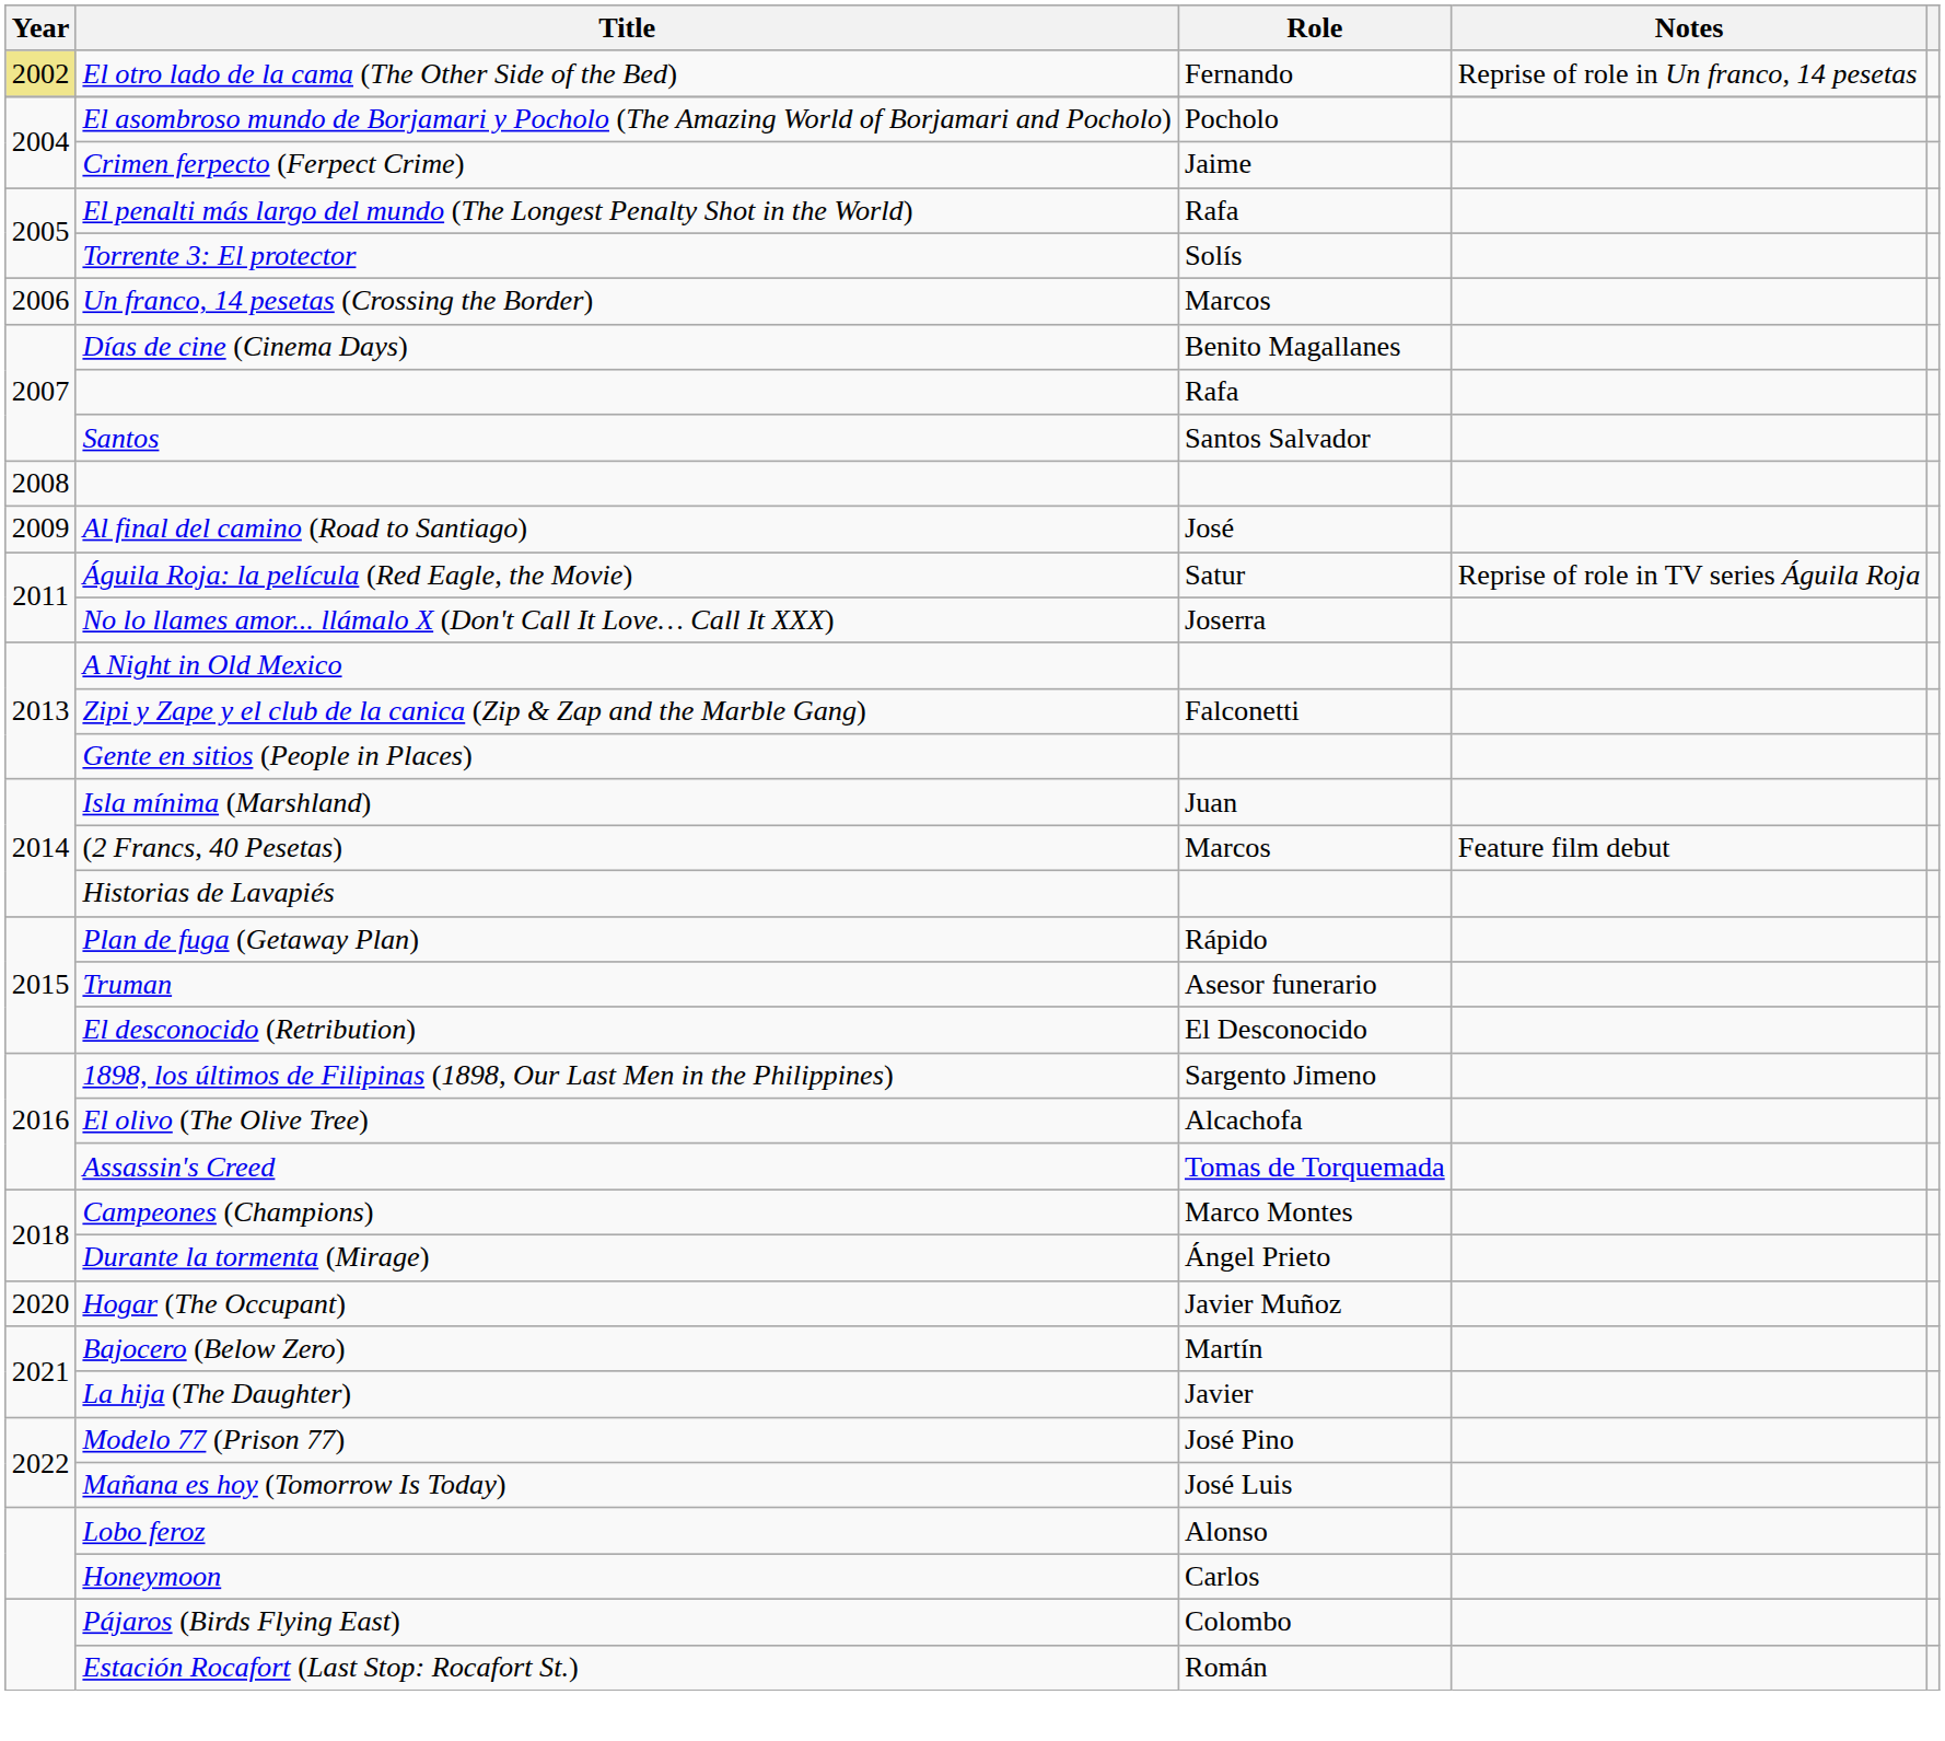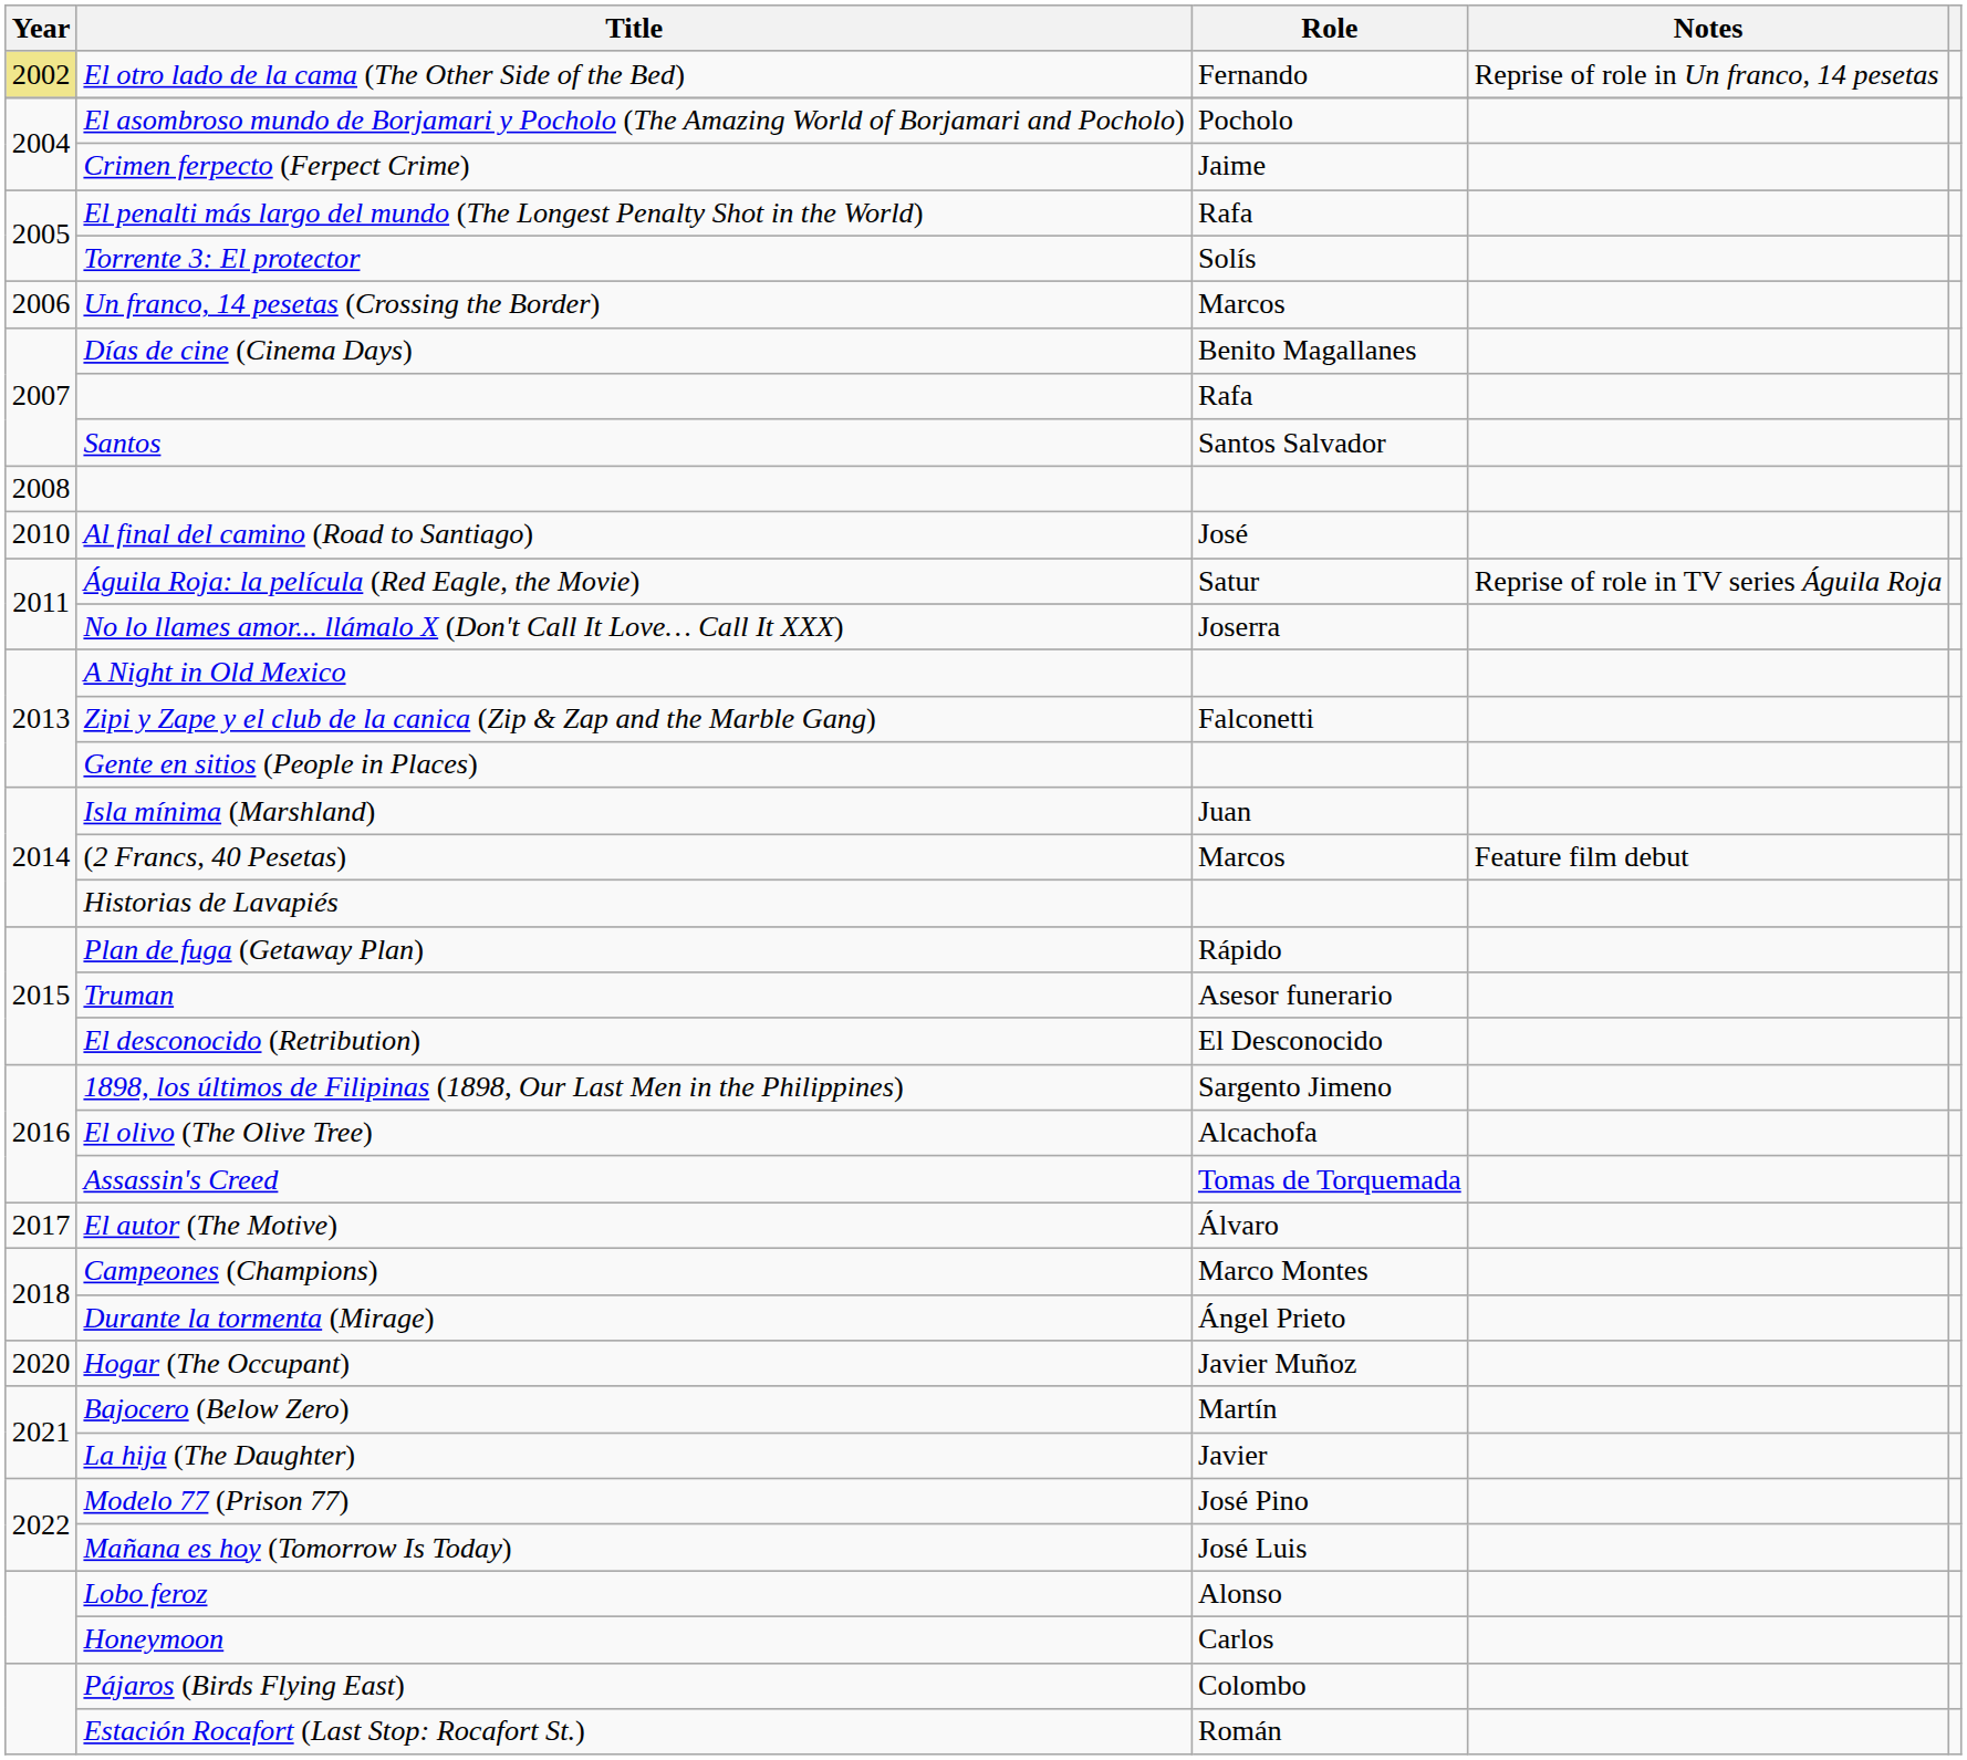Al final del camino (Road to Santiago) | Year: 2009 -> 2010
+ row: 2017 | El autor (The Motive) | Álvaro
